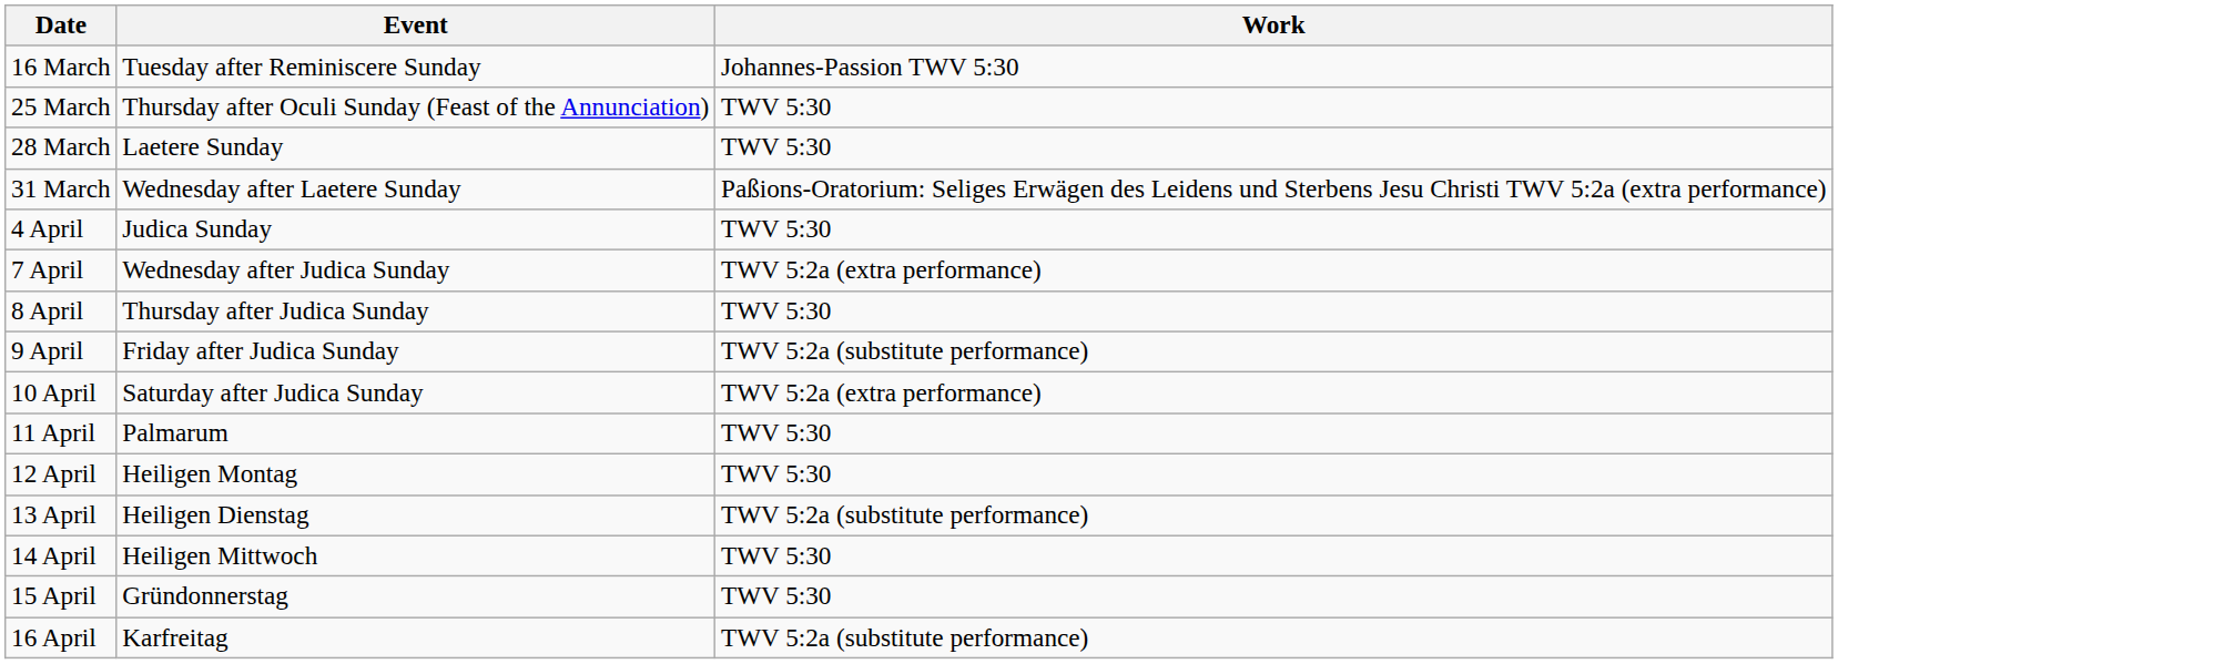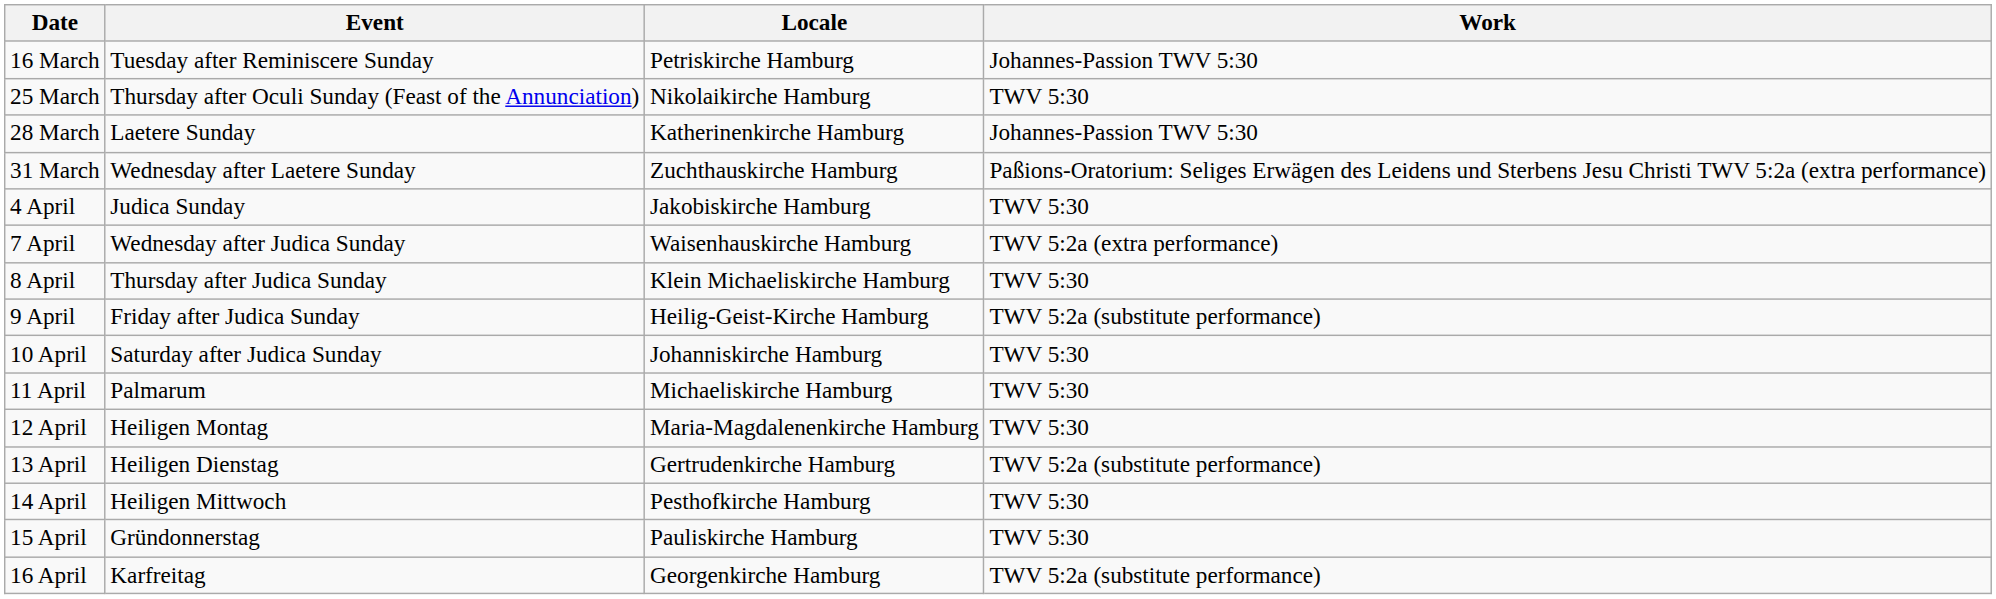+ column: Locale | Petriskirche Hamburg | Nikolaikirche Hamburg | Katherinenkirche Hamburg | Zuchthauskirche Hamburg | Jakobiskirche Hamburg | Waisenhauskirche Hamburg | Klein Michaeliskirche Hamburg | Heilig-Geist-Kirche Hamburg | Johanniskirche Hamburg | Michaeliskirche Hamburg | Maria-Magdalenenkirche Hamburg | Gertrudenkirche Hamburg | Pesthofkirche Hamburg | Pauliskirche Hamburg | Georgenkirche Hamburg
28 March | Work: TWV 5:30 -> Johannes-Passion TWV 5:30
10 April | Work: TWV 5:2a (extra performance) -> TWV 5:30
